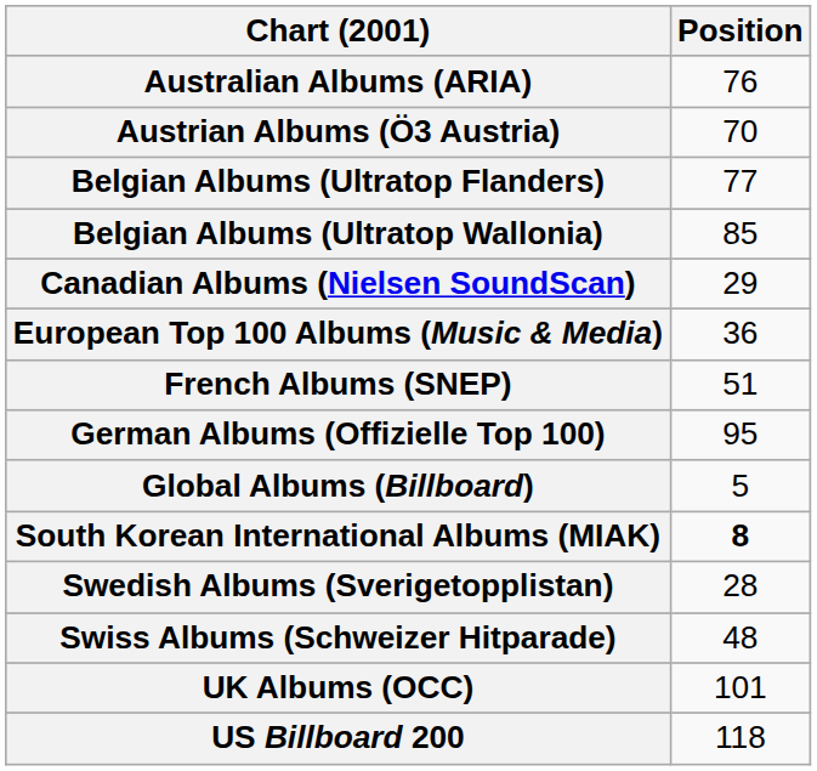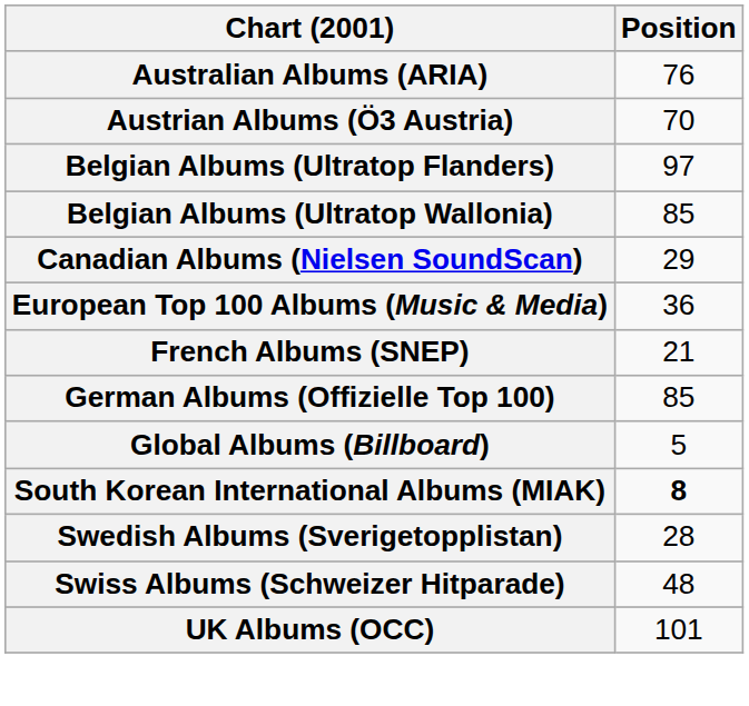Belgian Albums (Ultratop Flanders) | Position: 77 -> 97
French Albums (SNEP) | Position: 51 -> 21
German Albums (Offizielle Top 100) | Position: 95 -> 85
- row: US Billboard 200 | 118
